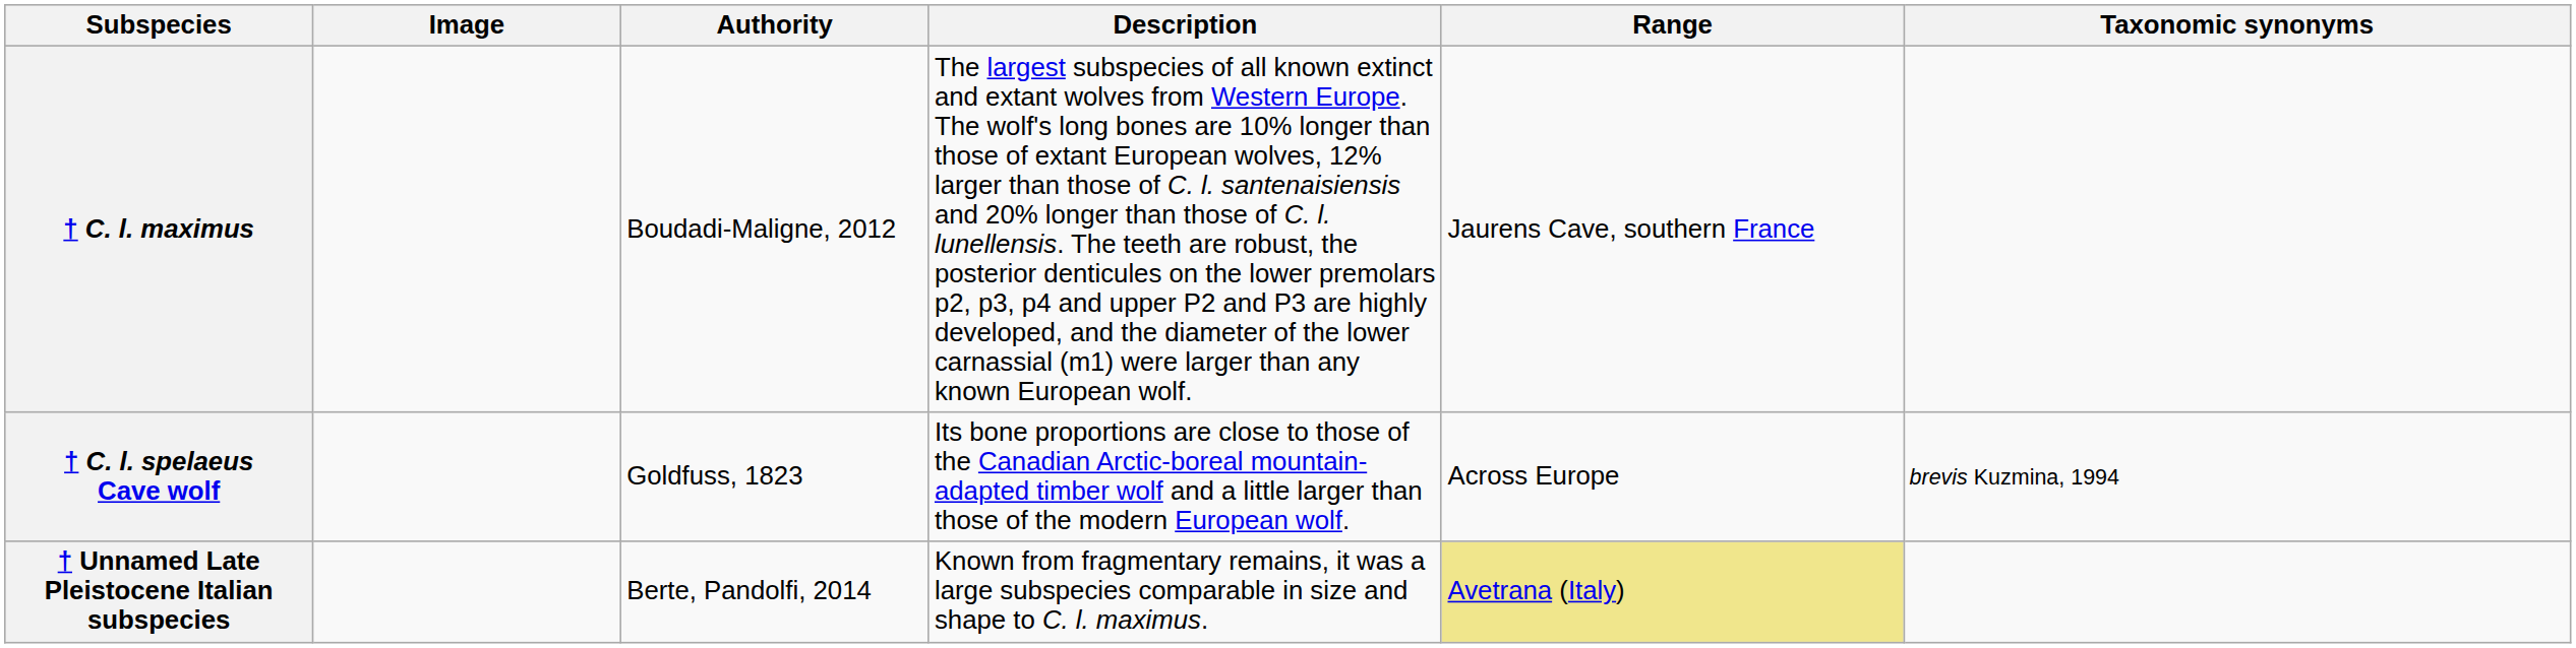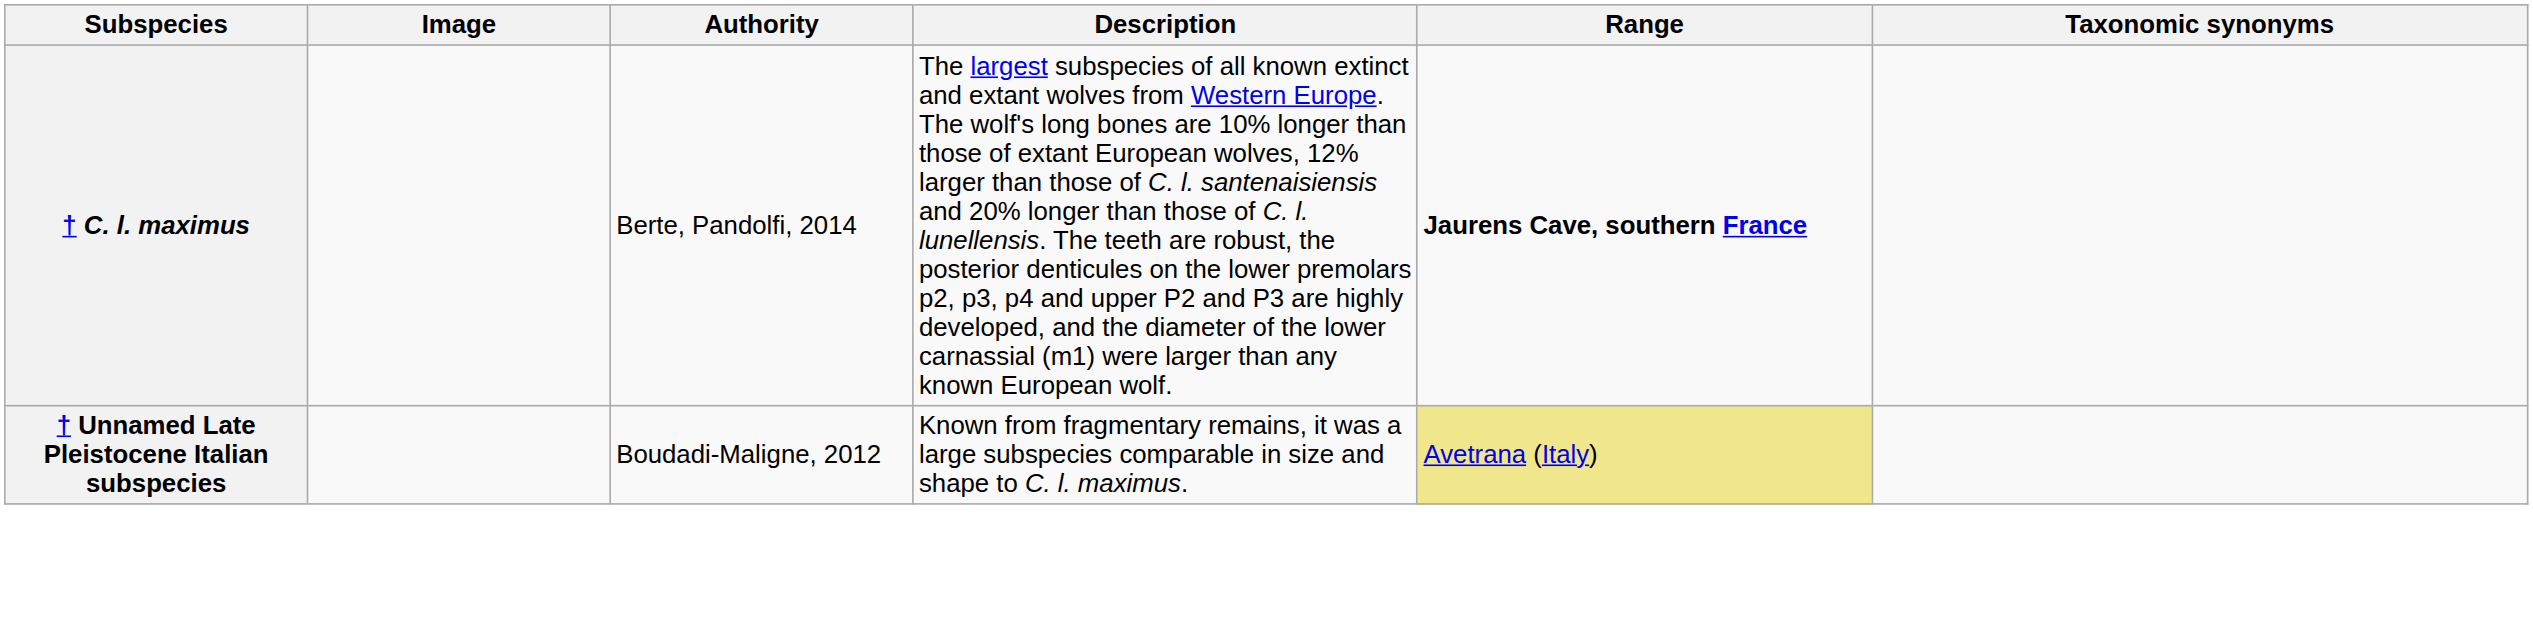† C. l. maximus | Authority: Boudadi-Maligne, 2012 -> Berte, Pandolfi, 2014
† C. l. maximus | Range: normal -> bold
- row: † C. l. spelaeus Cave wolf | Goldfuss, 1823 | Its bone proportions are close to those of the Canadian Arctic-boreal mountain-adapted timber wolf and a little larger than those of the modern European wolf. | Across Europe | brevis Kuzmina, 1994
† Unnamed Late Pleistocene Italian subspecies | Authority: Berte, Pandolfi, 2014 -> Boudadi-Maligne, 2012
